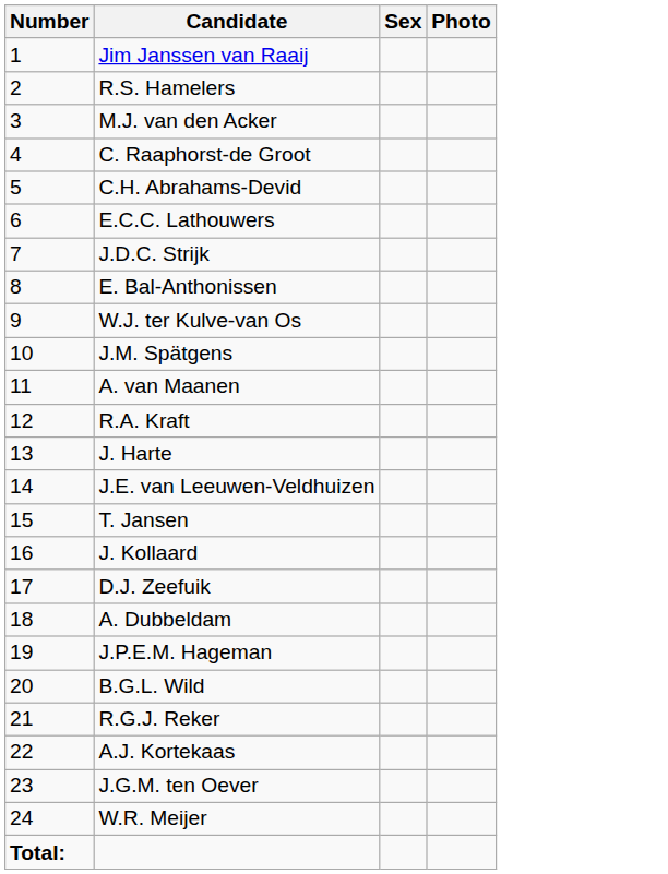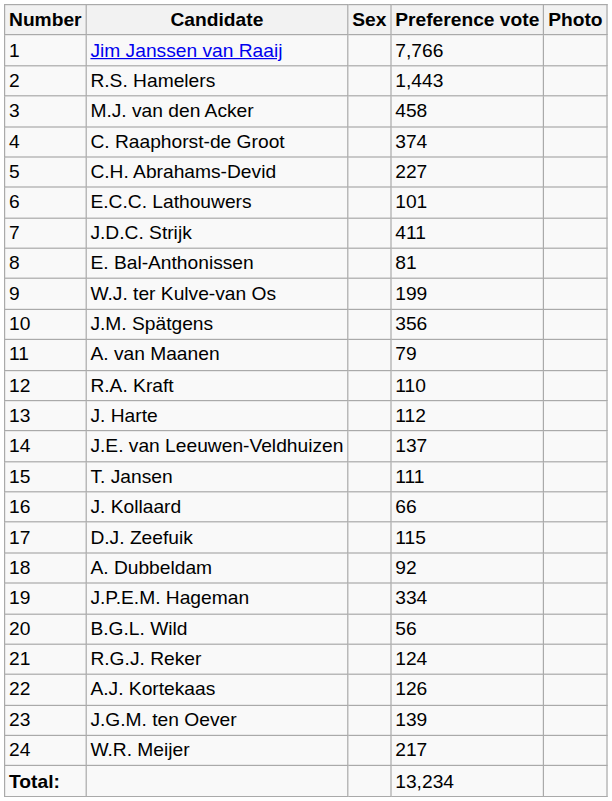+ column: Preference vote | 7,766 | 1,443 | 458 | 374 | 227 | 101 | 411 | 81 | 199 | 356 | 79 | 110 | 112 | 137 | 111 | 66 | 115 | 92 | 334 | 56 | 124 | 126 | 139 | 217 | 13,234
